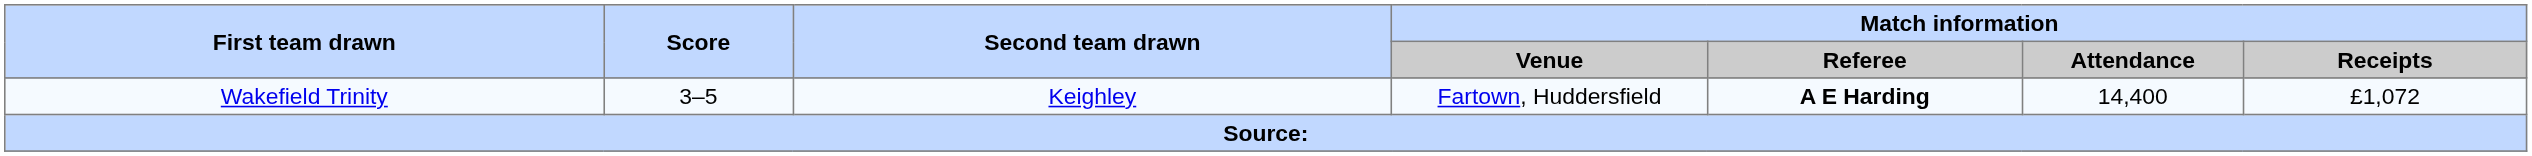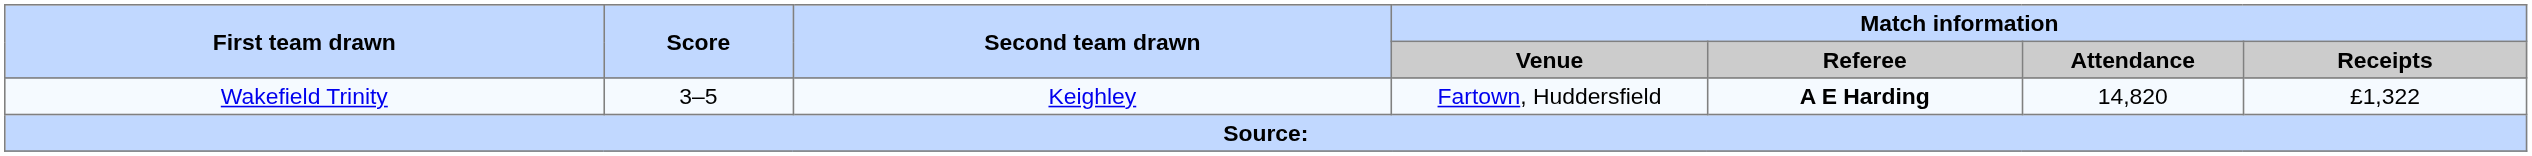Wakefield Trinity | Match information / Attendance: 14,400 -> 14,820
Wakefield Trinity | Match information / Receipts: £1,072 -> £1,322
